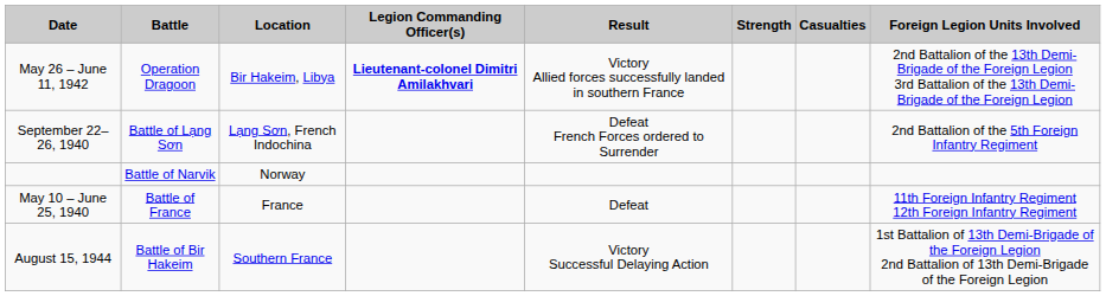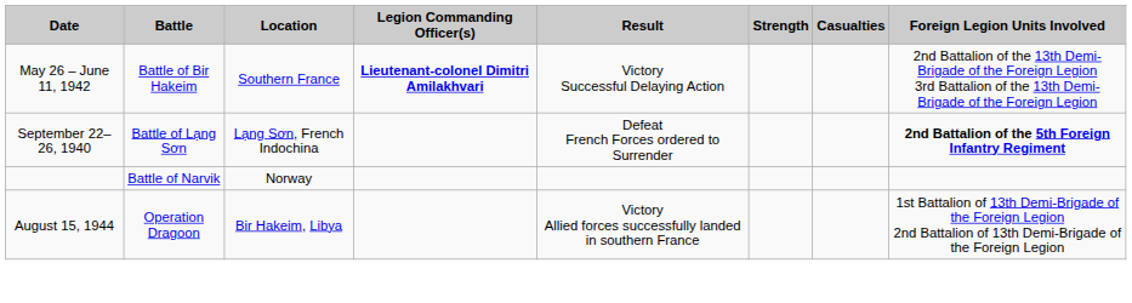May 26 – June 11, 1942 | Battle: Operation Dragoon -> Battle of Bir Hakeim
May 26 – June 11, 1942 | Location: Bir Hakeim, Libya -> Southern France
May 26 – June 11, 1942 | Result: Victory Allied forces successfully landed in southern France -> Victory Successful Delaying Action
September 22–26, 1940 | Foreign Legion Units Involved: normal -> bold
- row: May 10 – June 25, 1940 | Battle of France | France | Defeat | 11th Foreign Infantry Regiment 12th Foreign Infantry Regiment
August 15, 1944 | Battle: Battle of Bir Hakeim -> Operation Dragoon
August 15, 1944 | Location: Southern France -> Bir Hakeim, Libya
August 15, 1944 | Result: Victory Successful Delaying Action -> Victory Allied forces successfully landed in southern France
